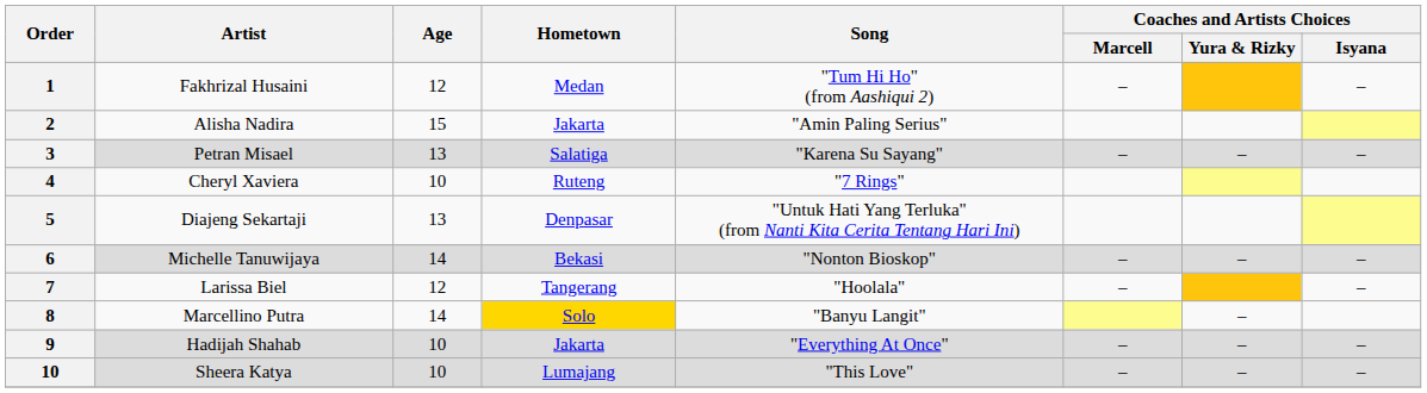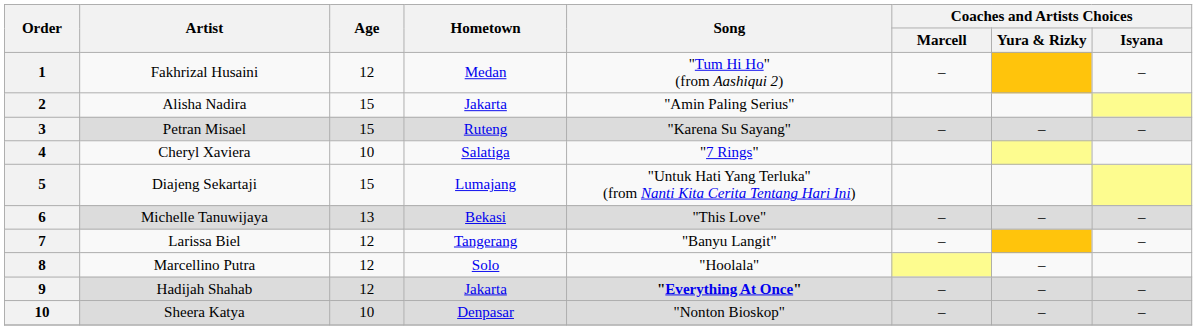Petran Misael | Age: 13 -> 15
Petran Misael | Hometown: Salatiga -> Ruteng
Cheryl Xaviera | Hometown: Ruteng -> Salatiga
Diajeng Sekartaji | Age: 13 -> 15
Diajeng Sekartaji | Hometown: Denpasar -> Lumajang
Michelle Tanuwijaya | Age: 14 -> 13
Michelle Tanuwijaya | Song: "Nonton Bioskop" -> "This Love"
Larissa Biel | Song: "Hoolala" -> "Banyu Langit"
Marcellino Putra | Age: 14 -> 12
Marcellino Putra | Hometown: gold background -> no background
Marcellino Putra | Song: "Banyu Langit" -> "Hoolala"
Hadijah Shahab | Age: 10 -> 12
Hadijah Shahab | Song: normal -> bold
Sheera Katya | Hometown: Lumajang -> Denpasar
Sheera Katya | Song: "This Love" -> "Nonton Bioskop"
